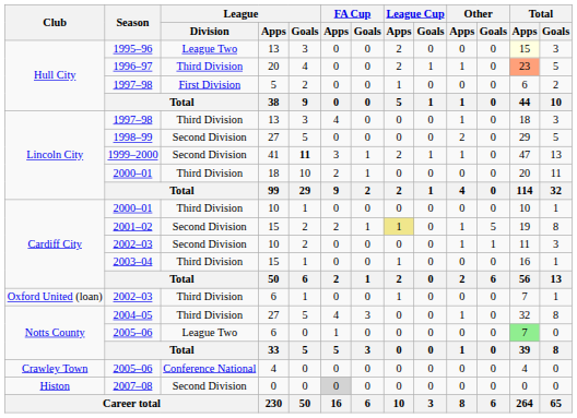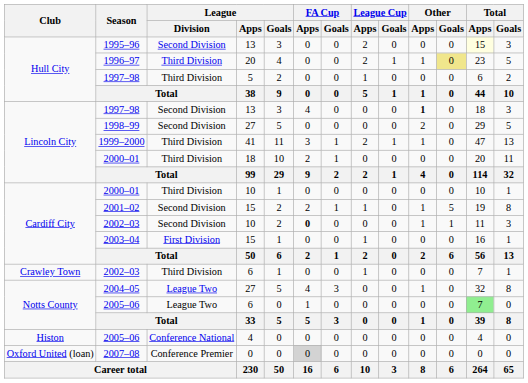1995–96 | League / Division: League Two -> Second Division
1996–97 | Other / Goals: no background -> khaki background
1996–97 | Total / Apps: lightsalmon background -> no background
1997–98 / 5 | League / Division: First Division -> Third Division
1997–98 / 13 | League / Division: Third Division -> Second Division
1997–98 / 13 | Other / Apps: normal -> bold
1999–2000 | League / Division: Second Division -> Third Division
1999–2000 | League / Goals: bold -> normal
2001–02 | League Cup / Apps: khaki background -> no background
2002–03 / 10 | FA Cup / Apps: normal -> bold
2003–04 | League / Division: Third Division -> First Division
2002–03 / 6 | Club: Oxford United (loan) -> Crawley Town
2004–05 | League / Division: Third Division -> League Two
2005–06 / 4 | Club: Crawley Town -> Histon
2007–08 | Club: Histon -> Oxford United (loan)
2007–08 | League / Division: Second Division -> Conference Premier
